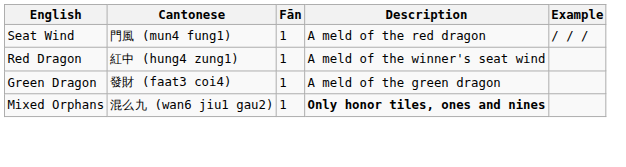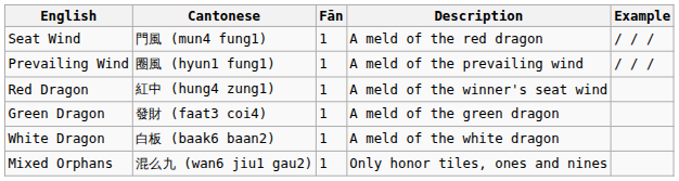+ row: Prevailing Wind | 圈風 (hyun1 fung1) | 1 | A meld of the prevailing wind | / / /
+ row: White Dragon | 白板 (baak6 baan2) | 1 | A meld of the white dragon
Mixed Orphans | Description: bold -> normal
